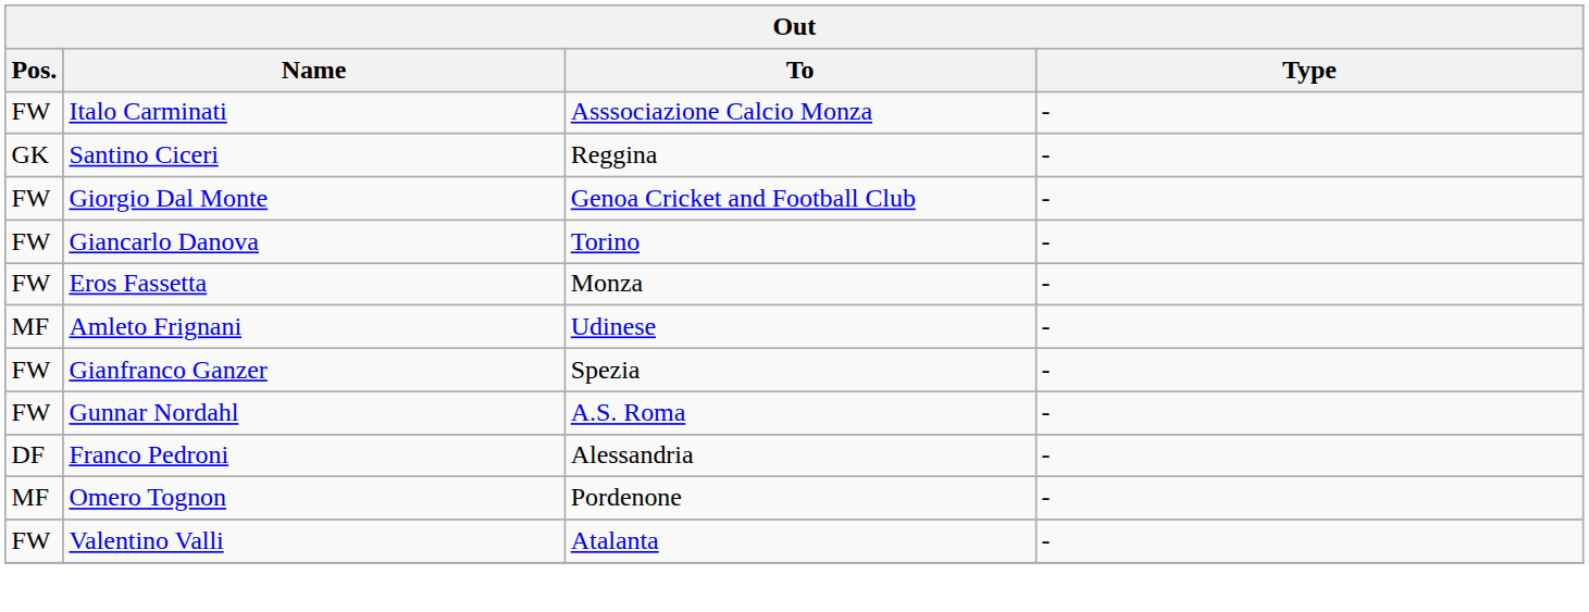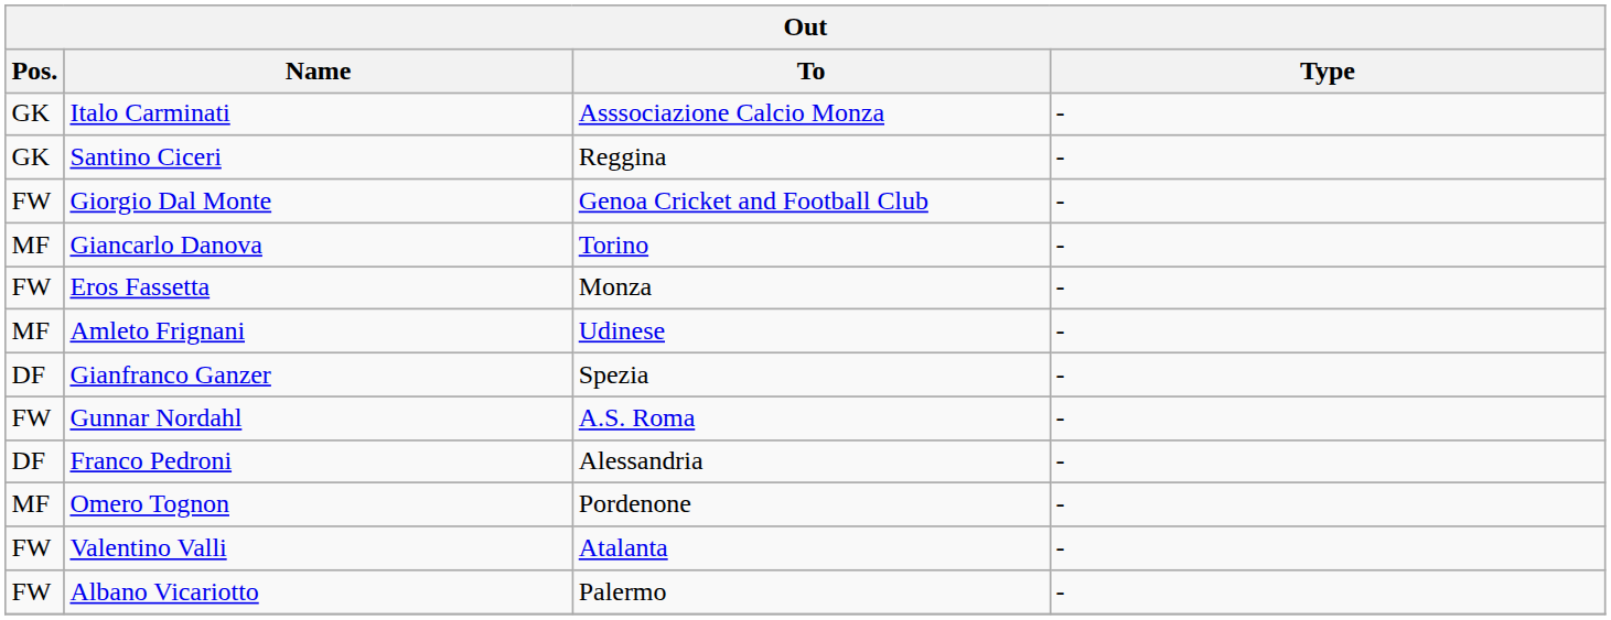Italo Carminati | Pos.: FW -> GK
Giancarlo Danova | Pos.: FW -> MF
Gianfranco Ganzer | Pos.: FW -> DF
+ row: FW | Albano Vicariotto | Palermo | -
